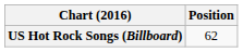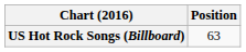US Hot Rock Songs (Billboard) | Position: 62 -> 63
